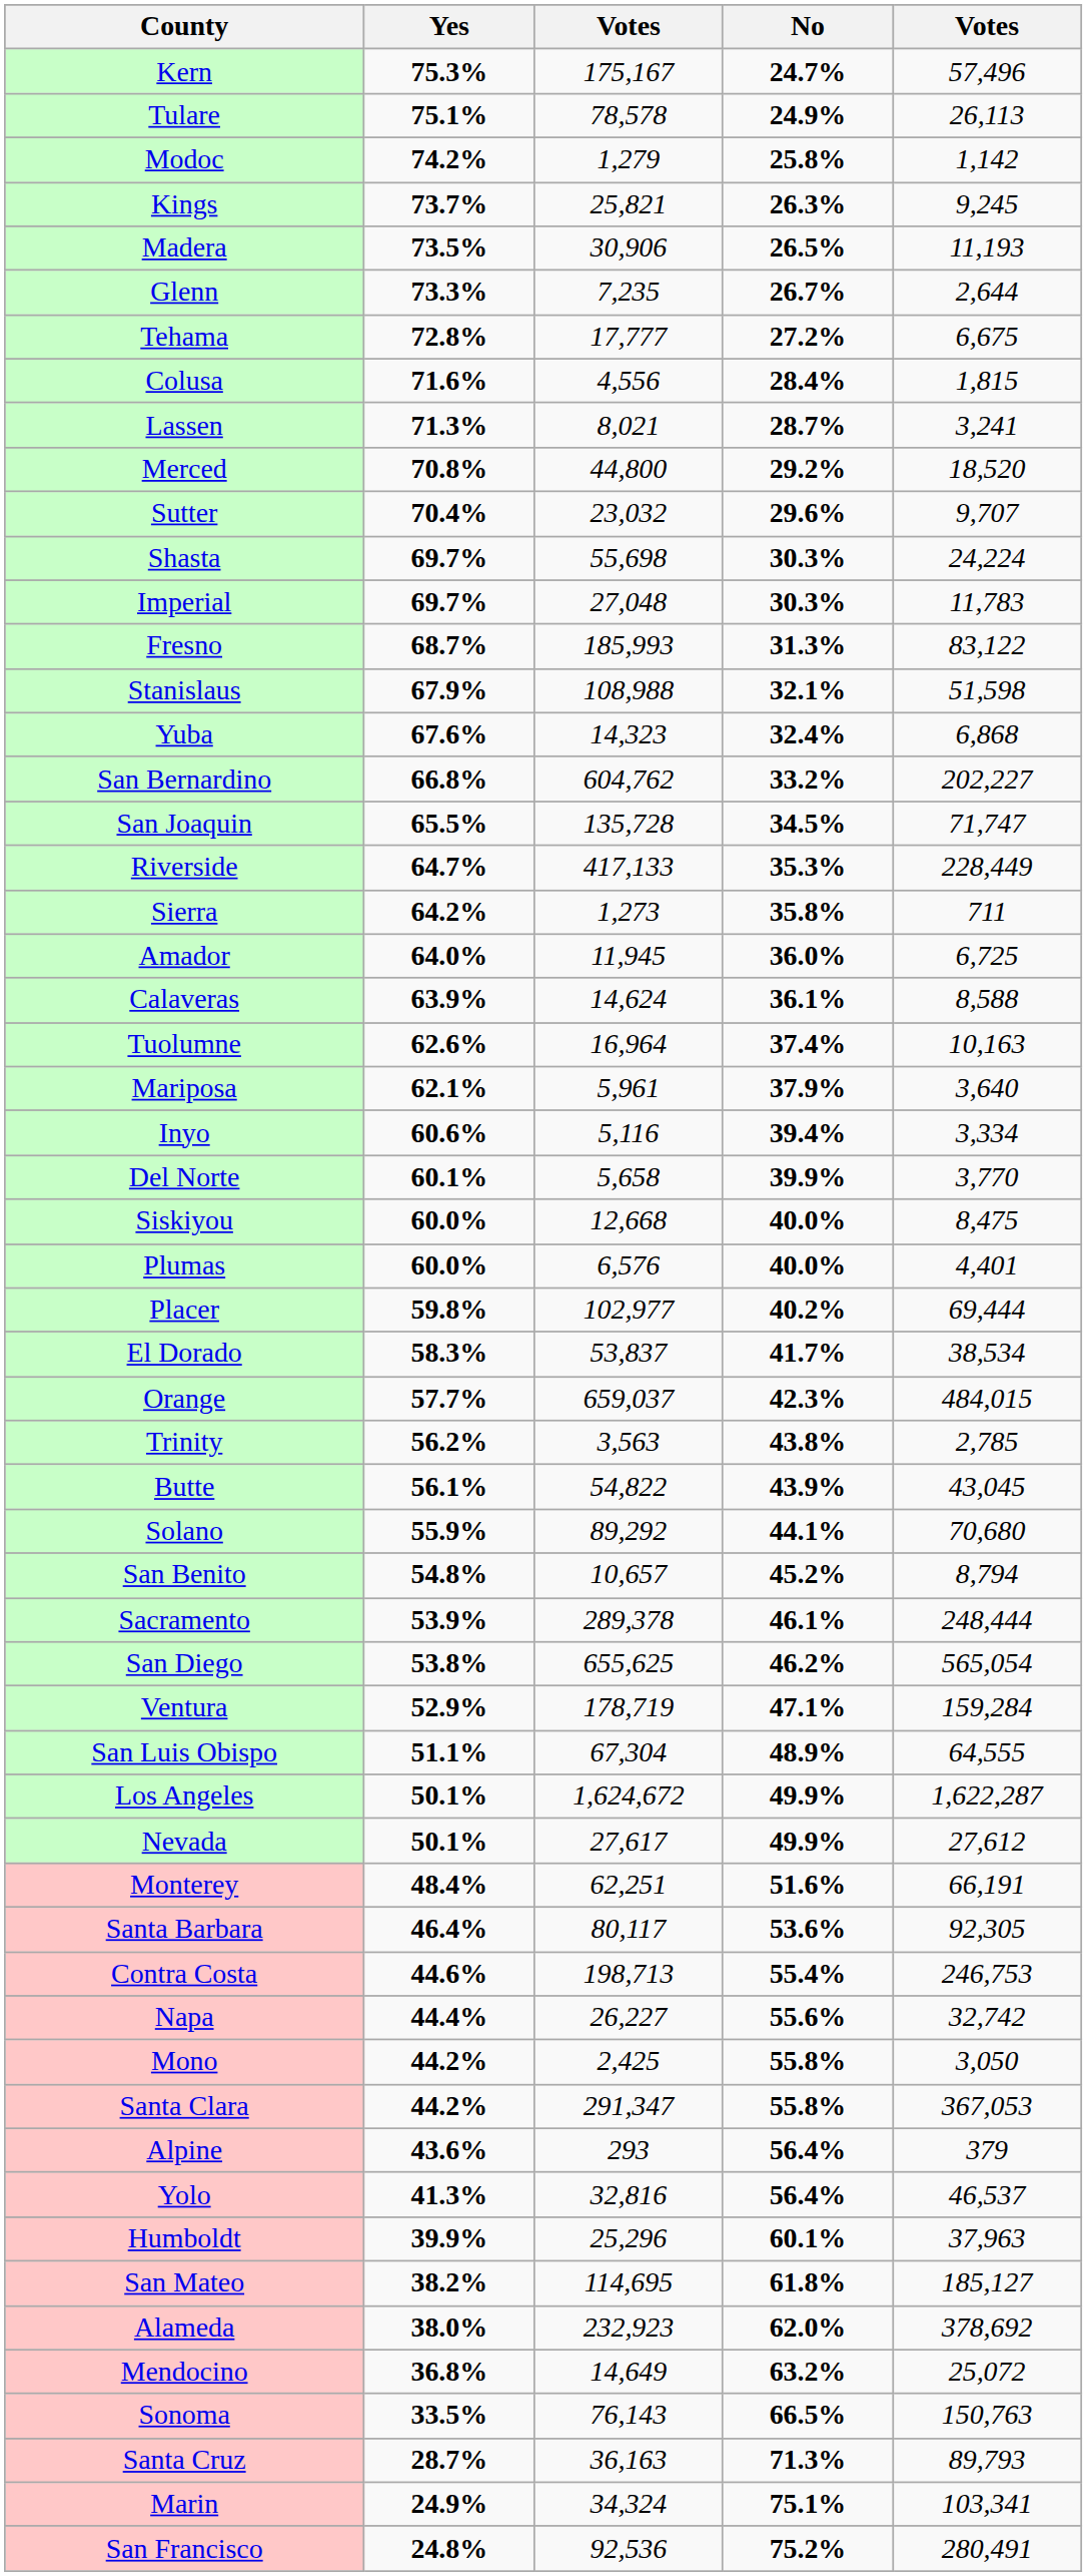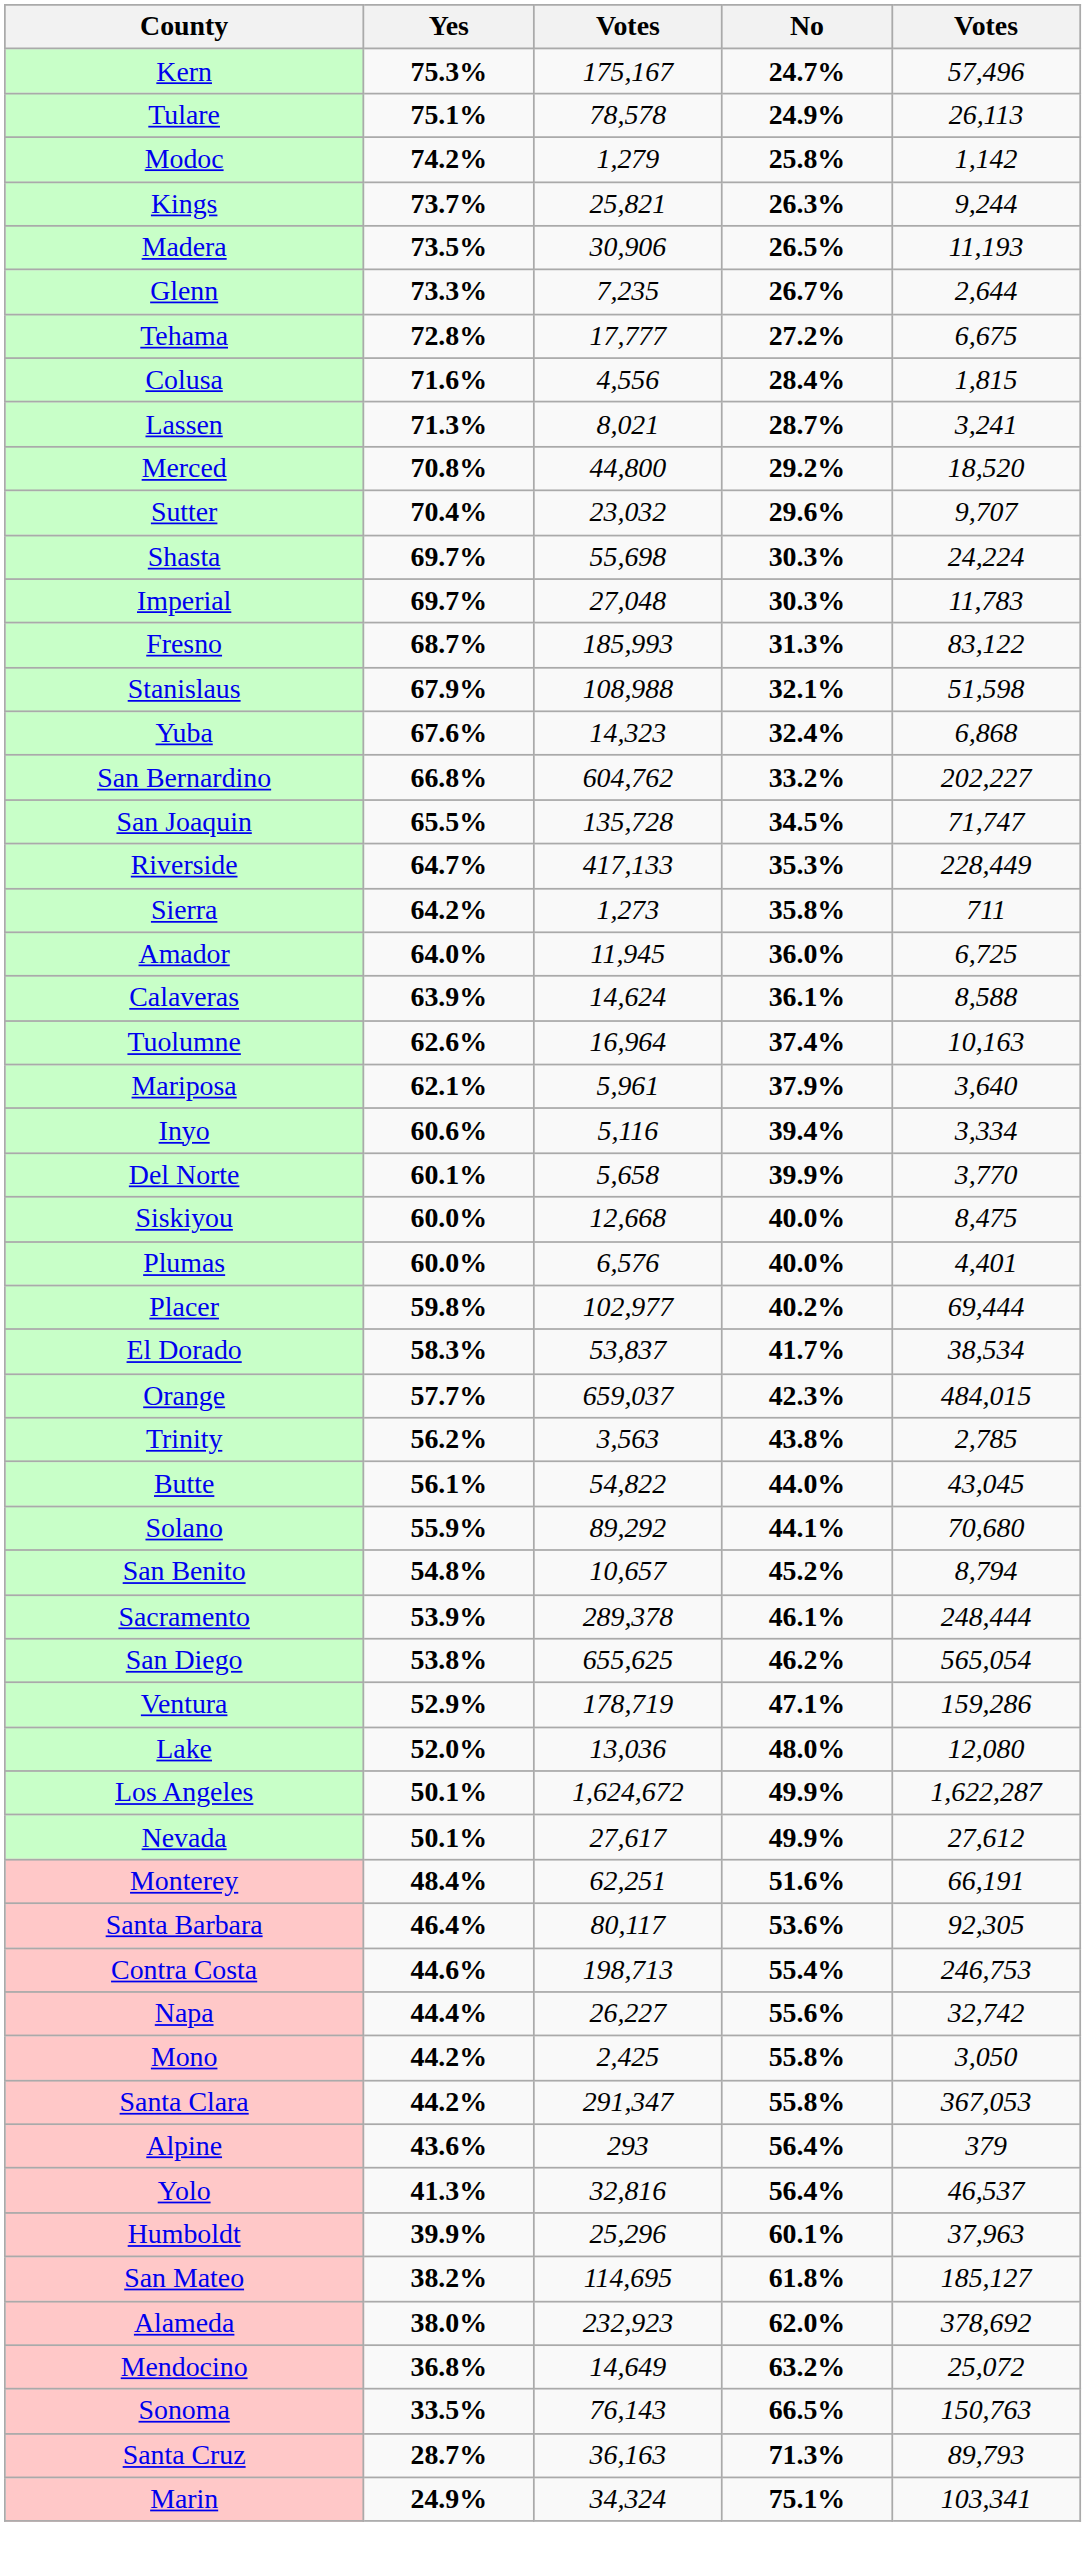Kings | column 5: 9,245 -> 9,244
Butte | No: 43.9% -> 44.0%
Ventura | column 5: 159,284 -> 159,286
+ row: Lake | 52.0% | 13,036 | 48.0% | 12,080
- row: San Luis Obispo | 51.1% | 67,304 | 48.9% | 64,555
- row: San Francisco | 24.8% | 92,536 | 75.2% | 280,491
